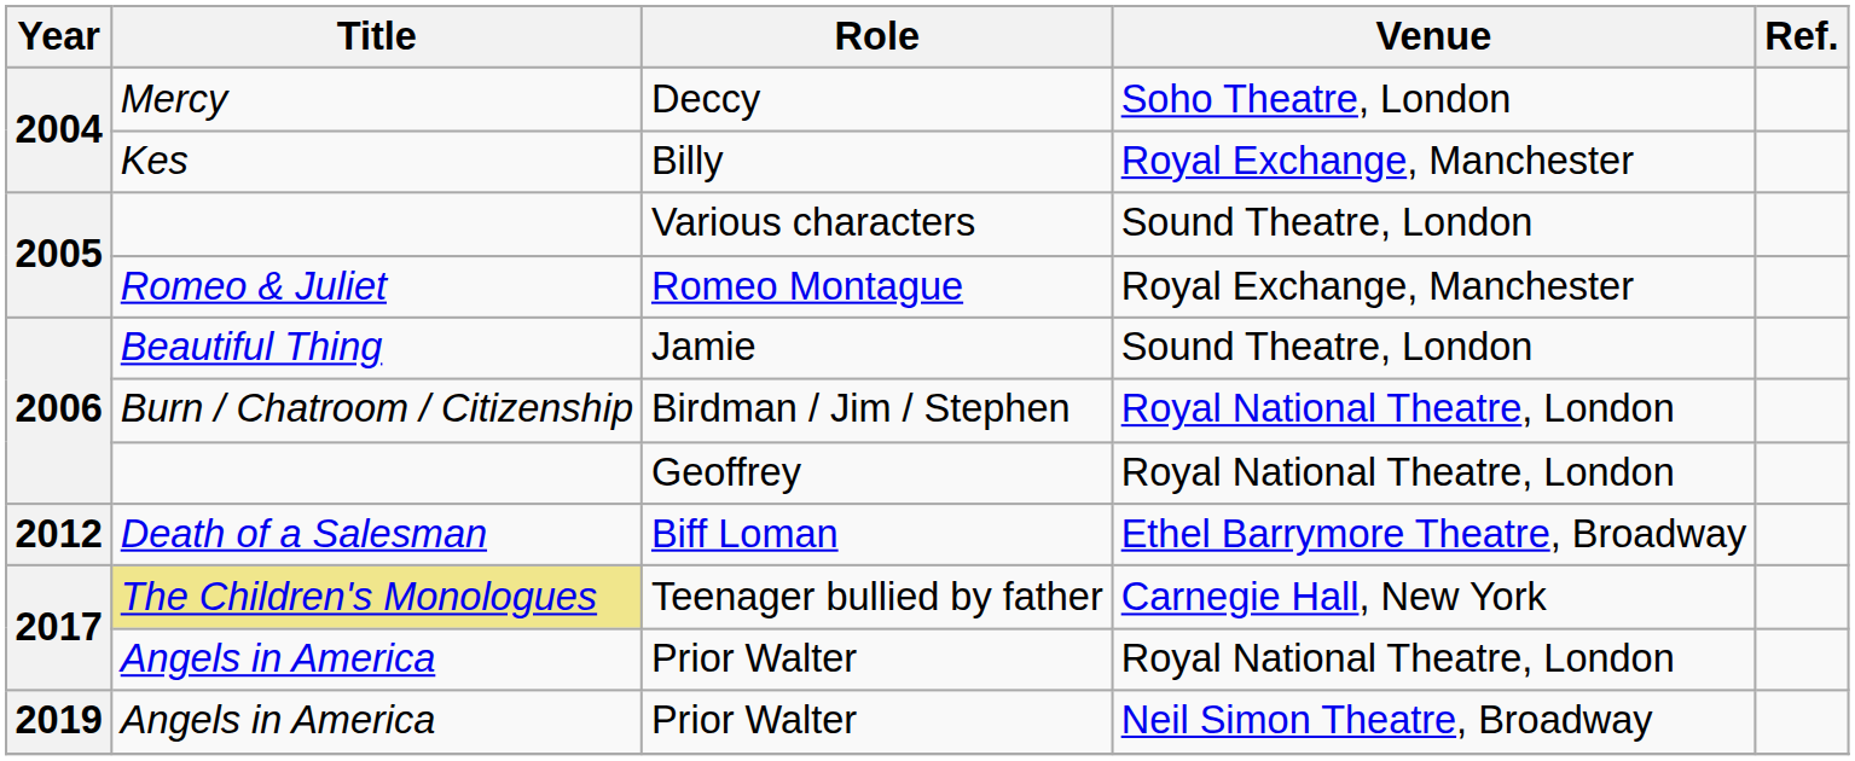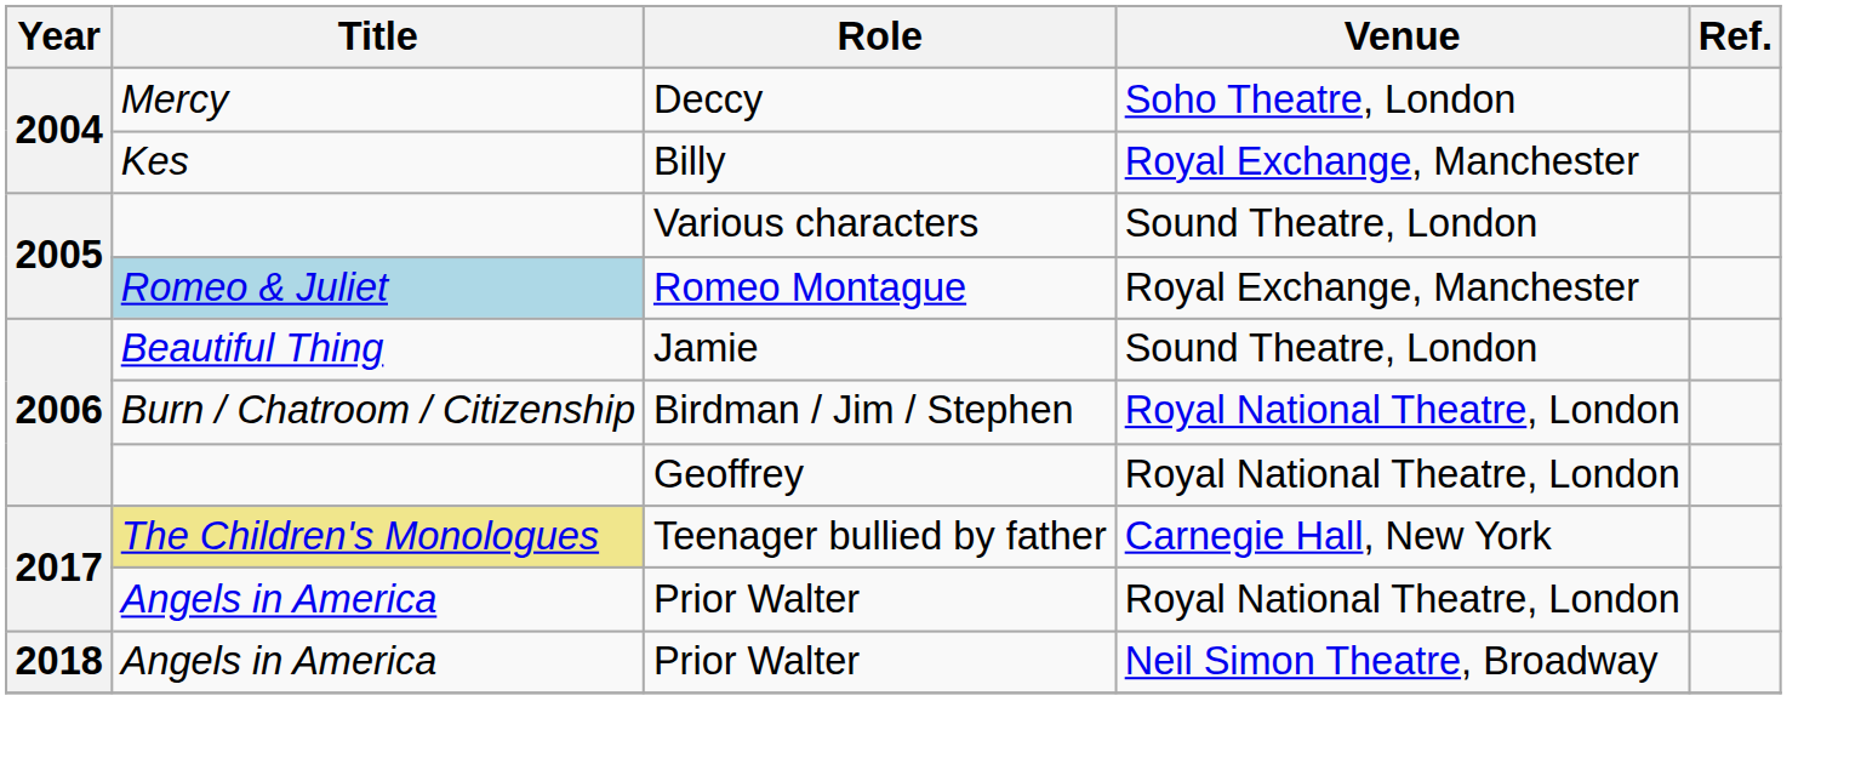Romeo Montague | Title: no background -> lightblue background
- row: 2012 | Death of a Salesman | Biff Loman | Ethel Barrymore Theatre, Broadway
Prior Walter / Neil Simon Theatre, Broadway | Year: 2019 -> 2018
